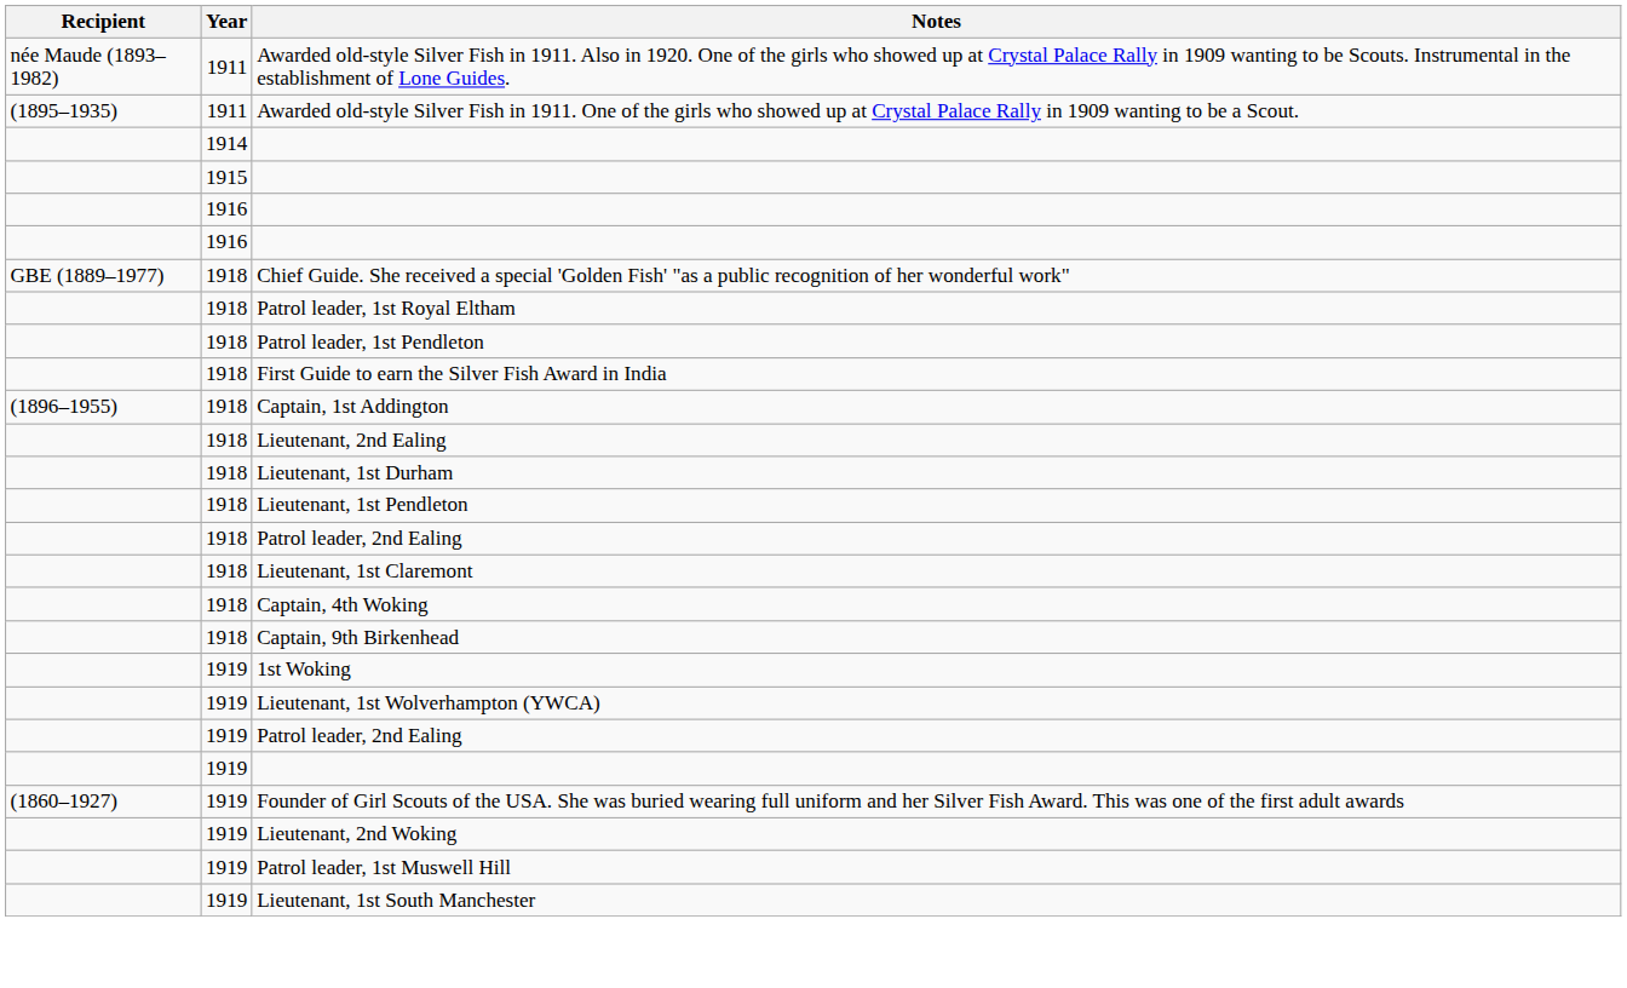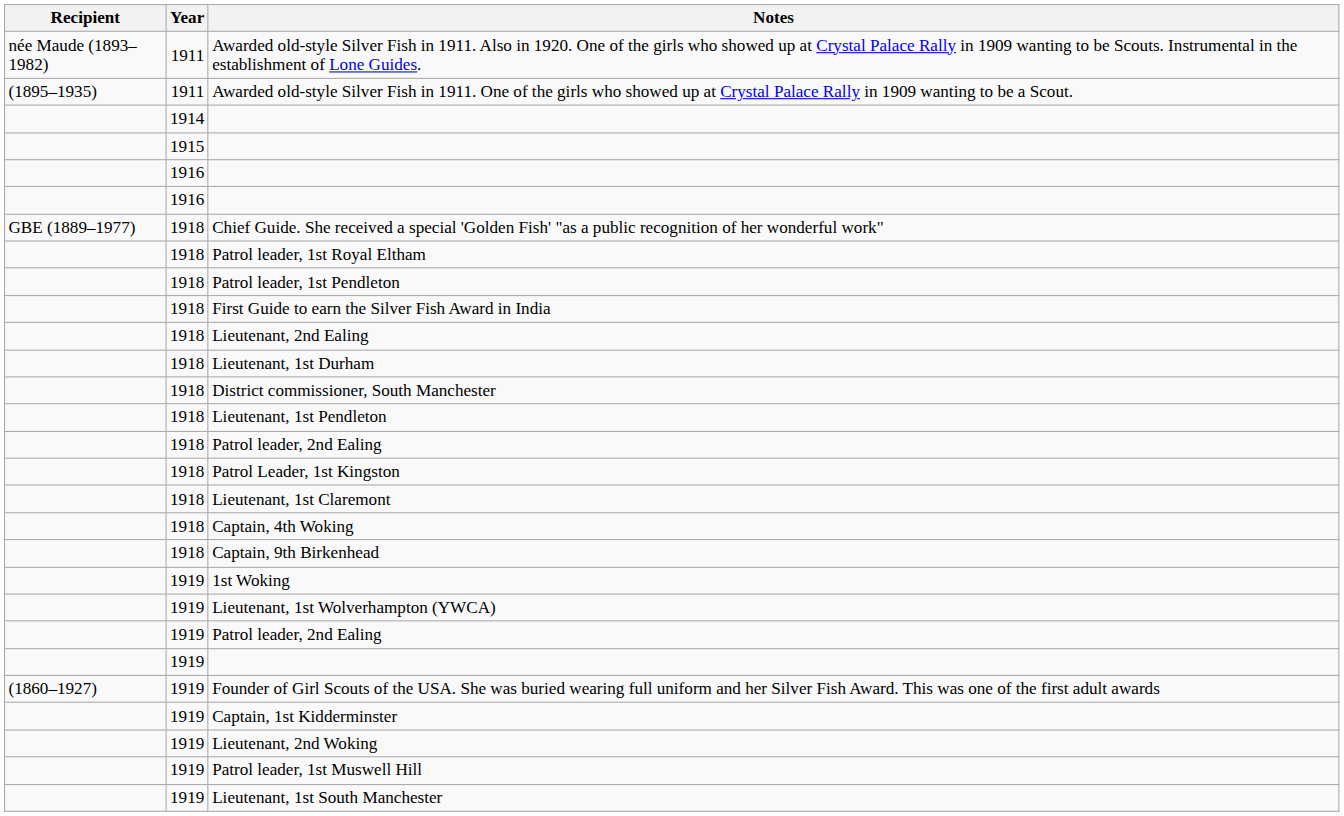- row: (1896–1955) | 1918 | Captain, 1st Addington
+ row: 1918 | District commissioner, South Manchester
+ row: 1918 | Patrol Leader, 1st Kingston
+ row: 1919 | Captain, 1st Kidderminster
